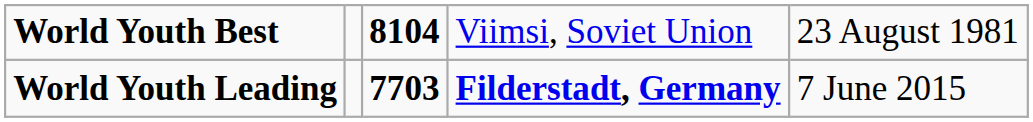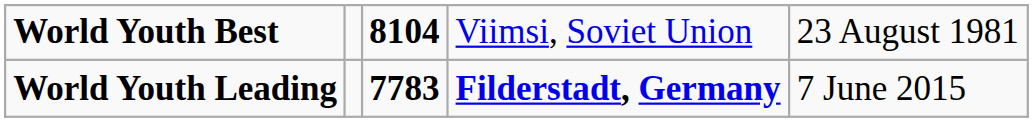World Youth Leading | column 3: 7703 -> 7783
